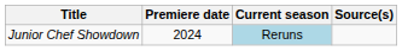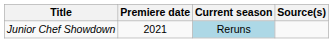Junior Chef Showdown | Premiere date: 2024 -> 2021
